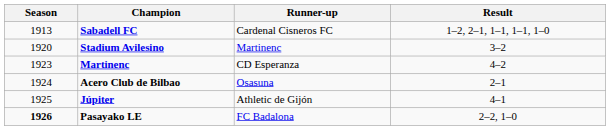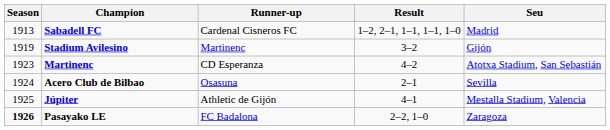+ column: Seu | Madrid | Gijón | Atotxa Stadium, San Sebastián | Sevilla | Mestalla Stadium, Valencia | Zaragoza
Stadium Avilesino | Season: 1920 -> 1919
